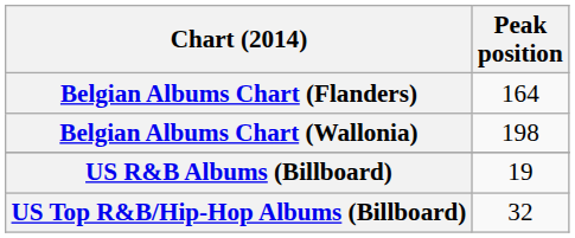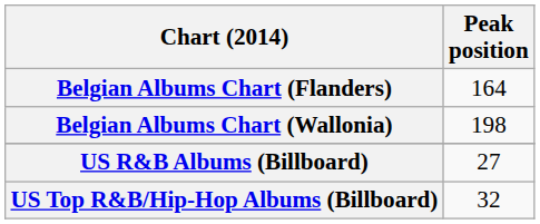US R&B Albums (Billboard) | Peak position: 19 -> 27
